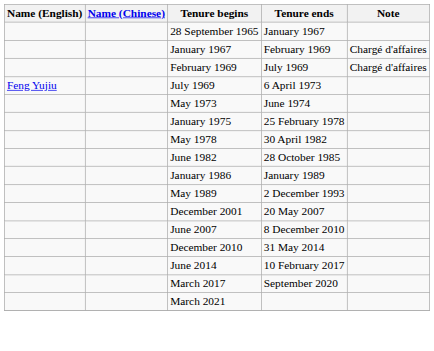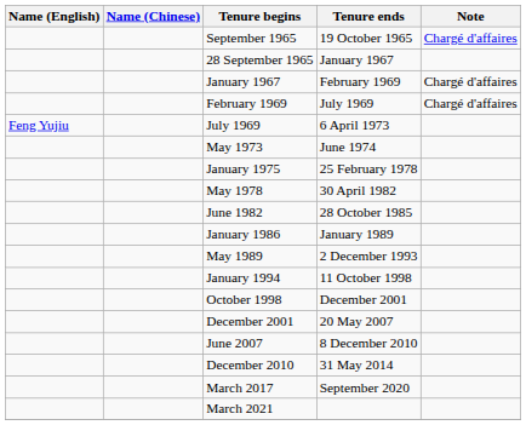+ row: September 1965 | 19 October 1965 | Chargé d'affaires
+ row: January 1994 | 11 October 1998
+ row: October 1998 | December 2001
- row: June 2014 | 10 February 2017
